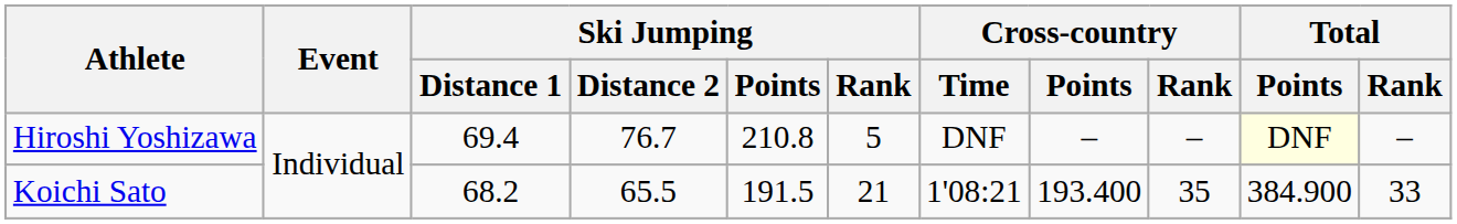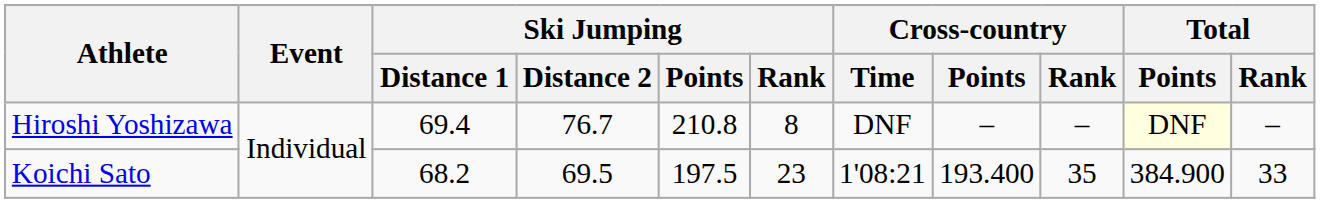Hiroshi Yoshizawa | Ski Jumping / Rank: 5 -> 8
Koichi Sato | Ski Jumping / Distance 2: 65.5 -> 69.5
Koichi Sato | Ski Jumping / Points: 191.5 -> 197.5
Koichi Sato | Ski Jumping / Rank: 21 -> 23
